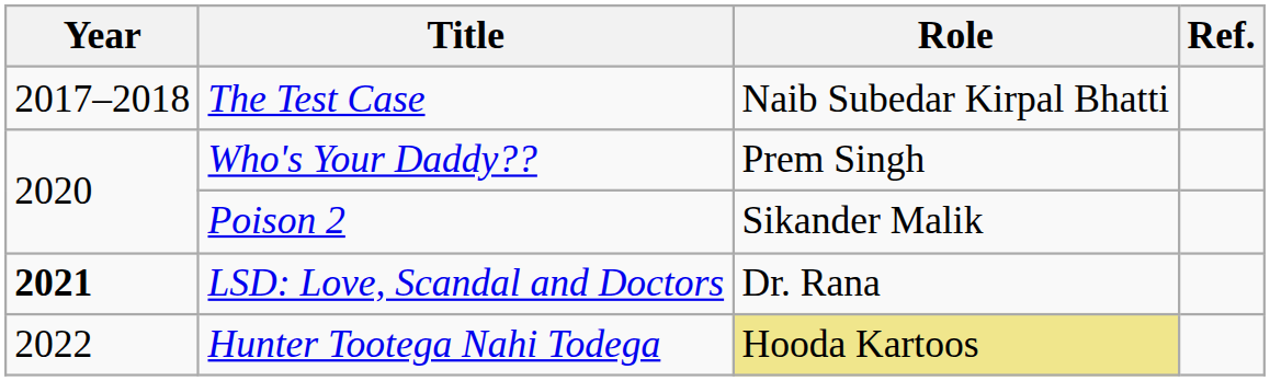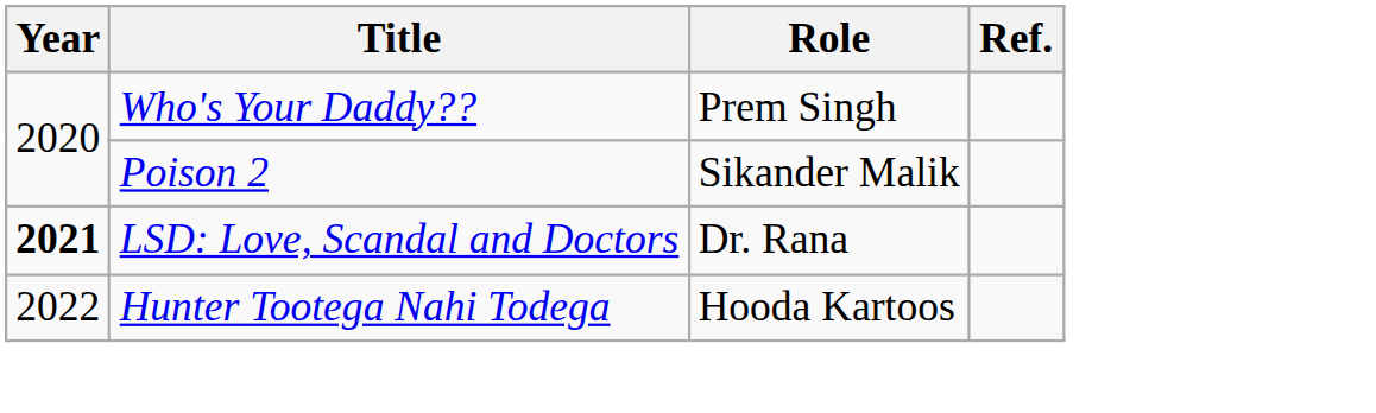- row: 2017–2018 | The Test Case | Naib Subedar Kirpal Bhatti
Hunter Tootega Nahi Todega | Role: khaki background -> no background
